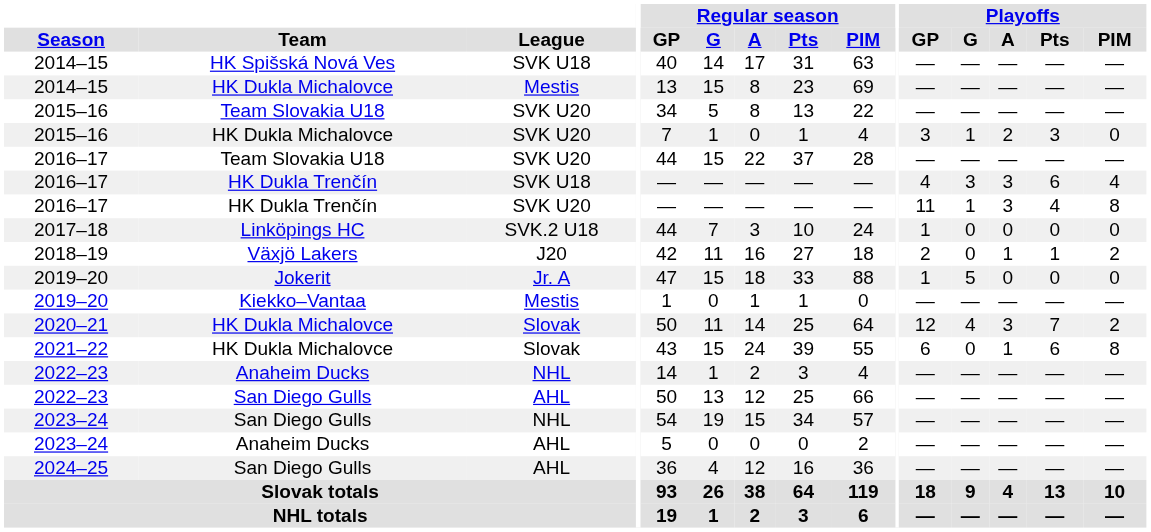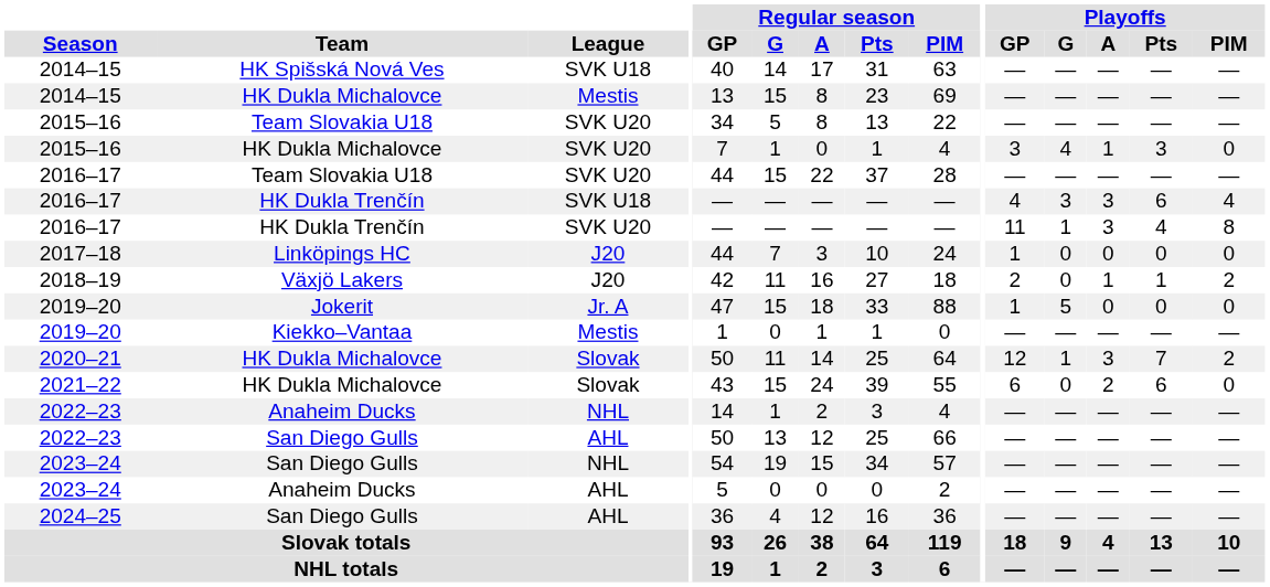2015–16 / HK Dukla Michalovce | Playoffs / G: 1 -> 4
2015–16 / HK Dukla Michalovce | Playoffs / A: 2 -> 1
2017–18 | League: SVK.2 U18 -> J20
2020–21 | Playoffs / G: 4 -> 1
2021–22 | Playoffs / A: 1 -> 2
2021–22 | Playoffs / PIM: 8 -> 0
